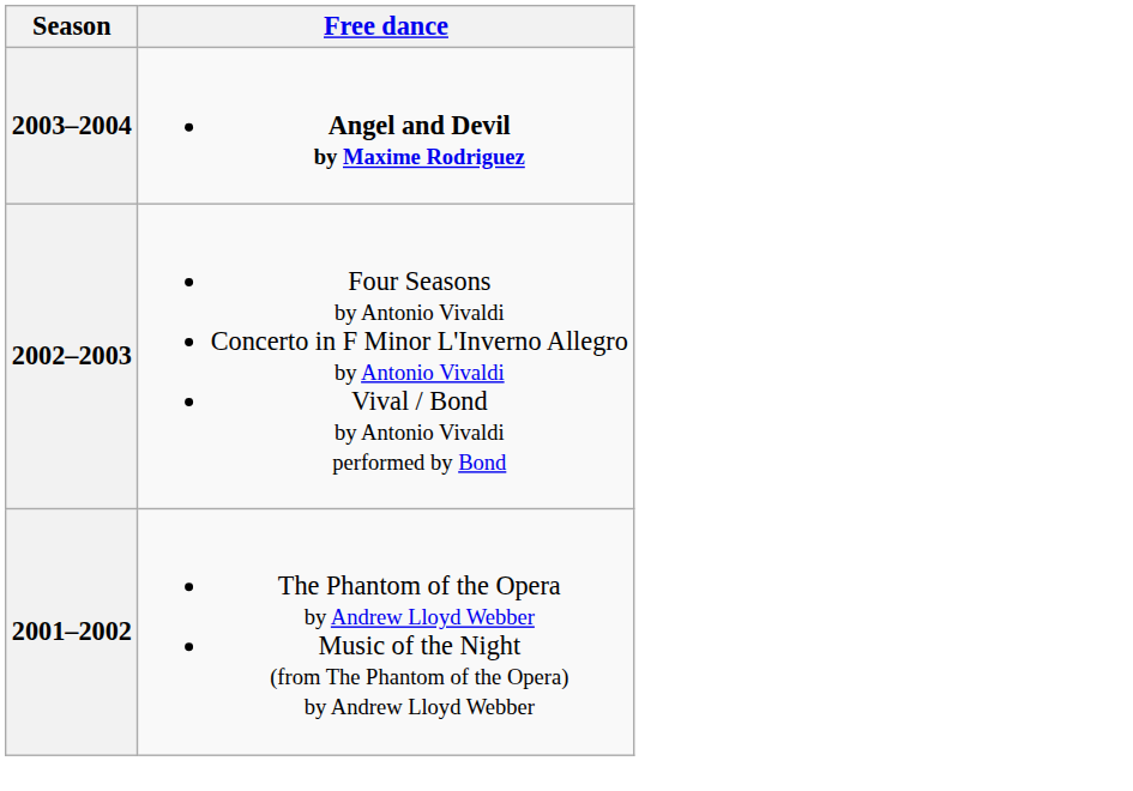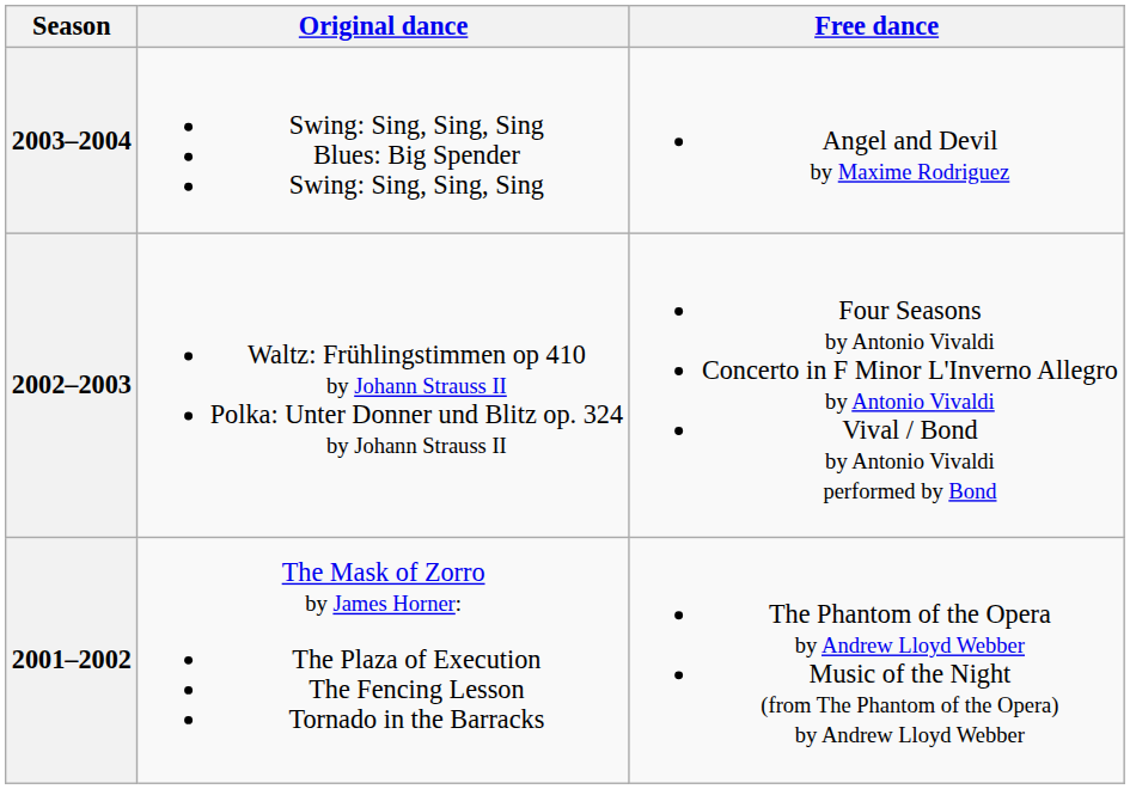+ column: Original dance | Swing: Sing, Sing, Sing Blues: Big Spender Swing: Sing, Sing, Sing | Waltz: Frühlingstimmen op 410 by Johann Strauss II Polka: Unter Donner und Blitz op. 324 by Johann Strauss II | The Mask of Zorro by James Horner: The Plaza of Execution The Fencing Lesson Tornado in the Barracks
2003–2004 | Free dance: bold -> normal
